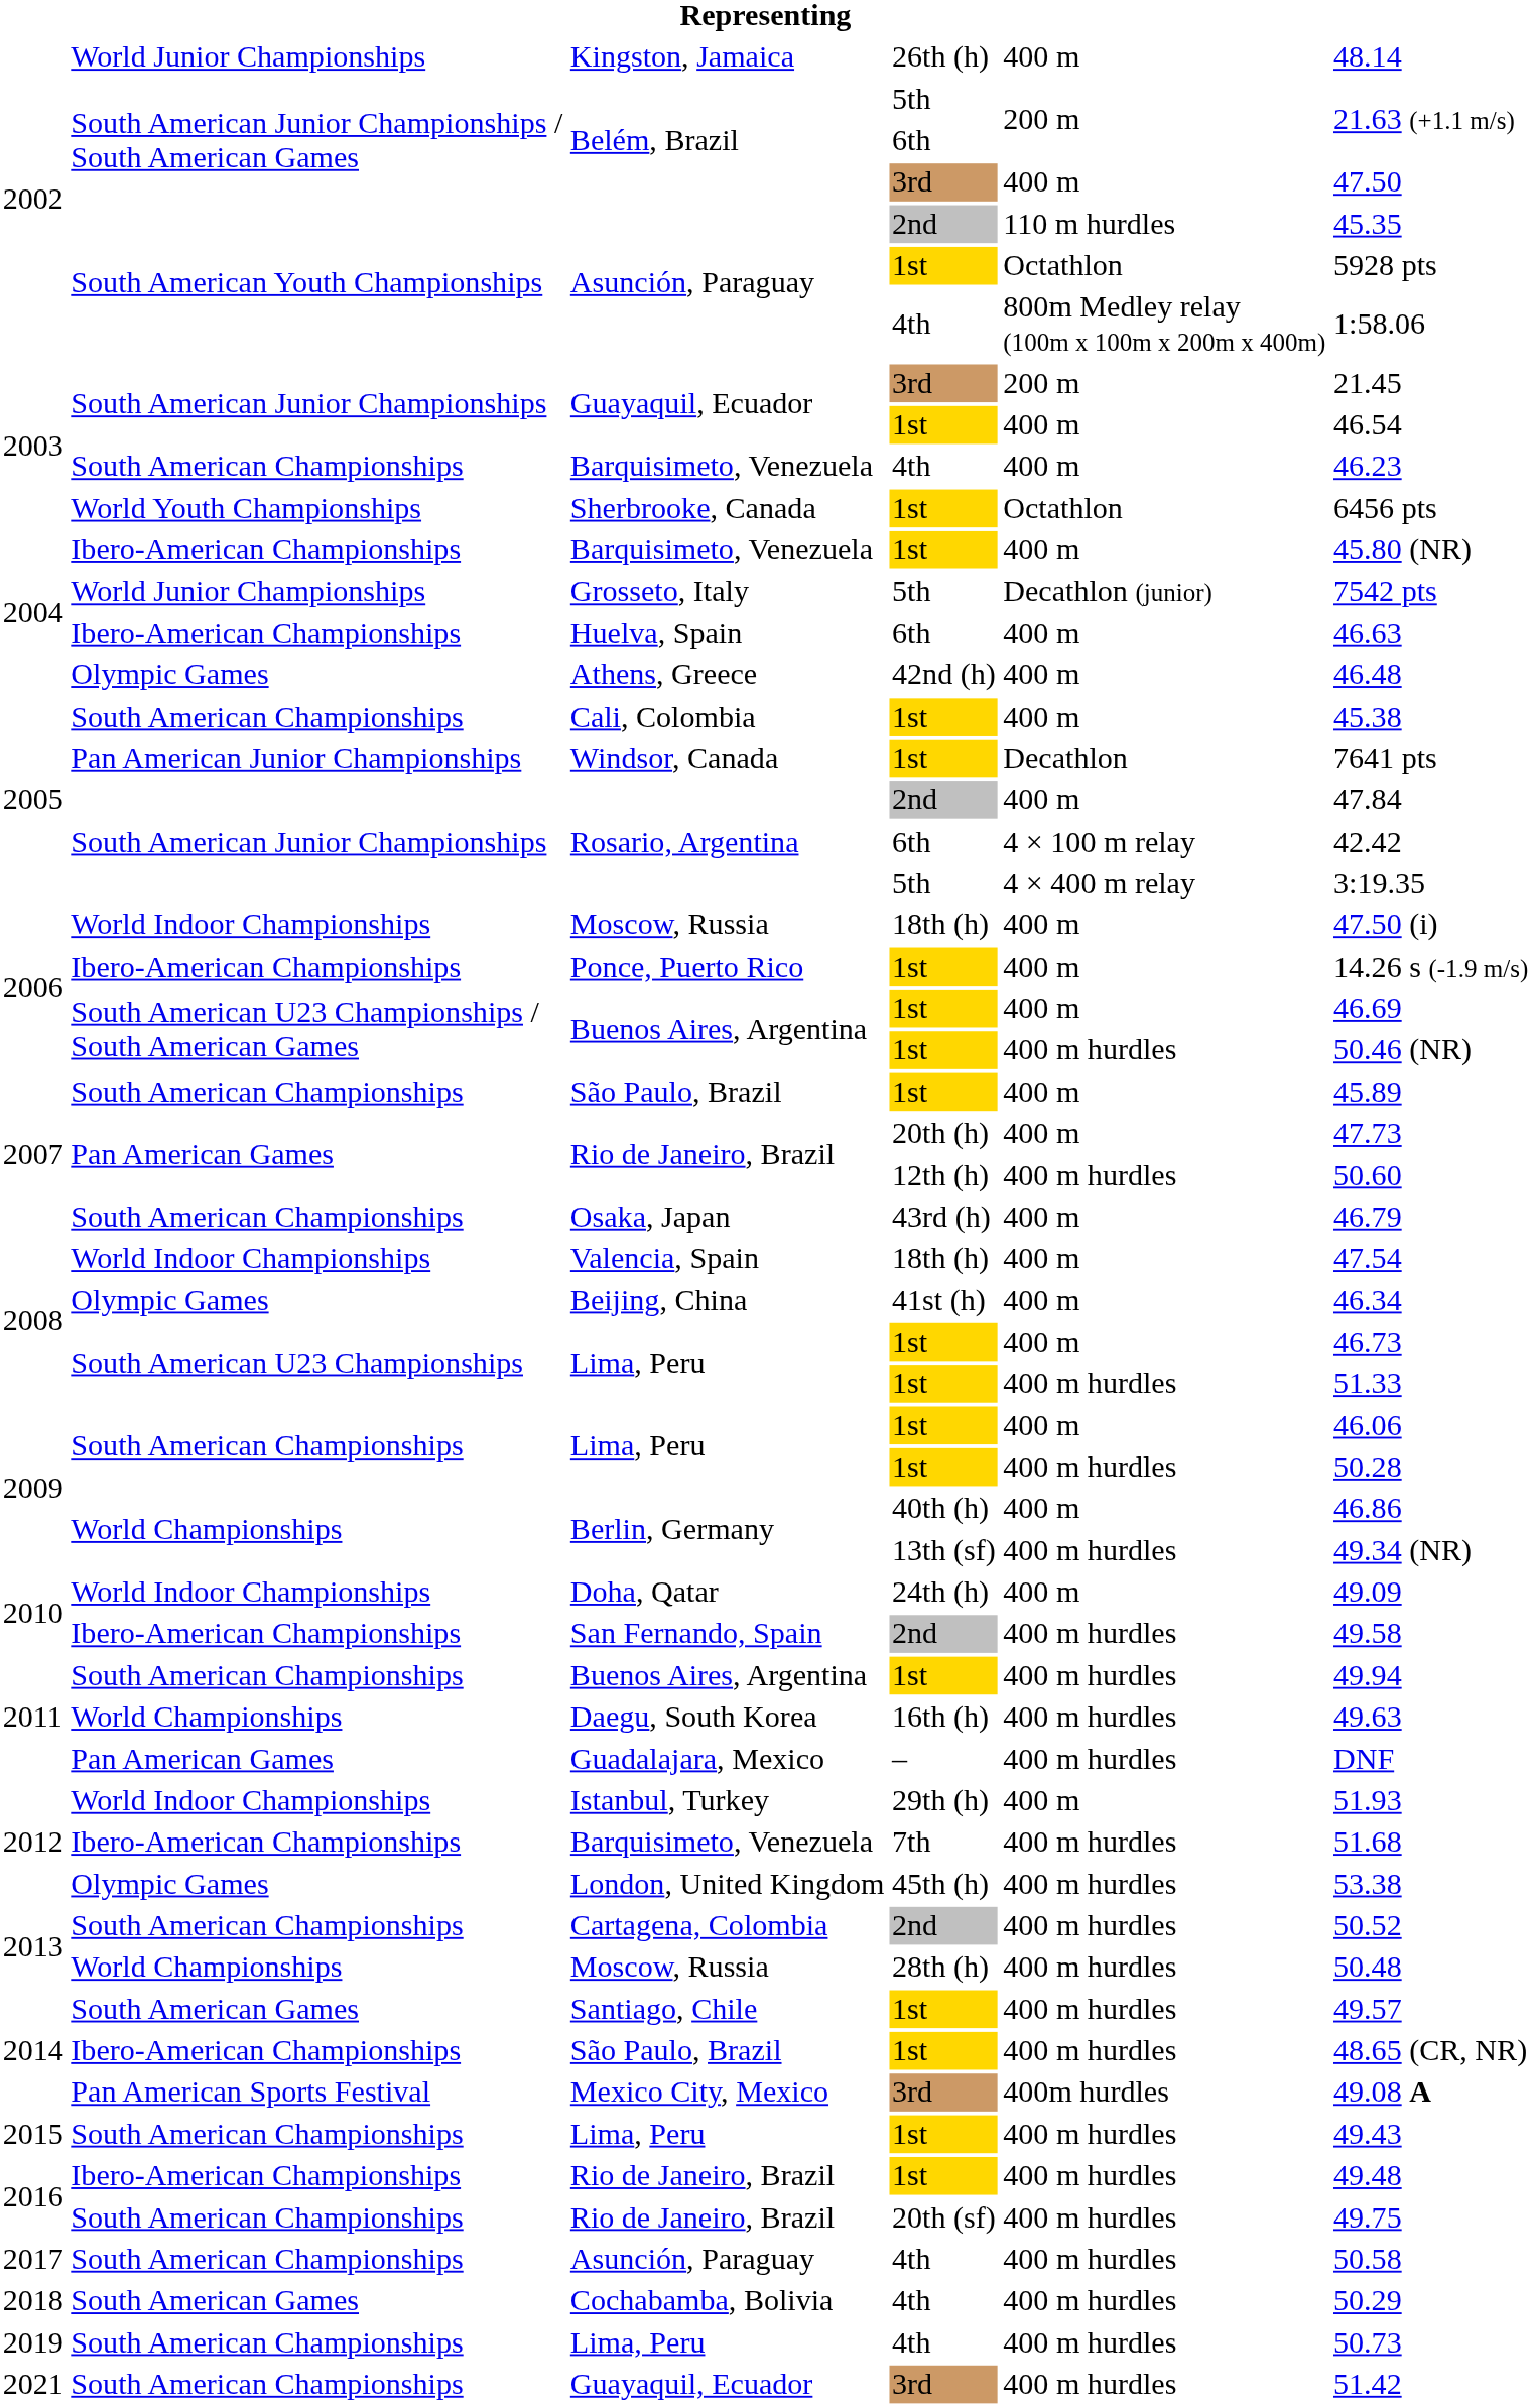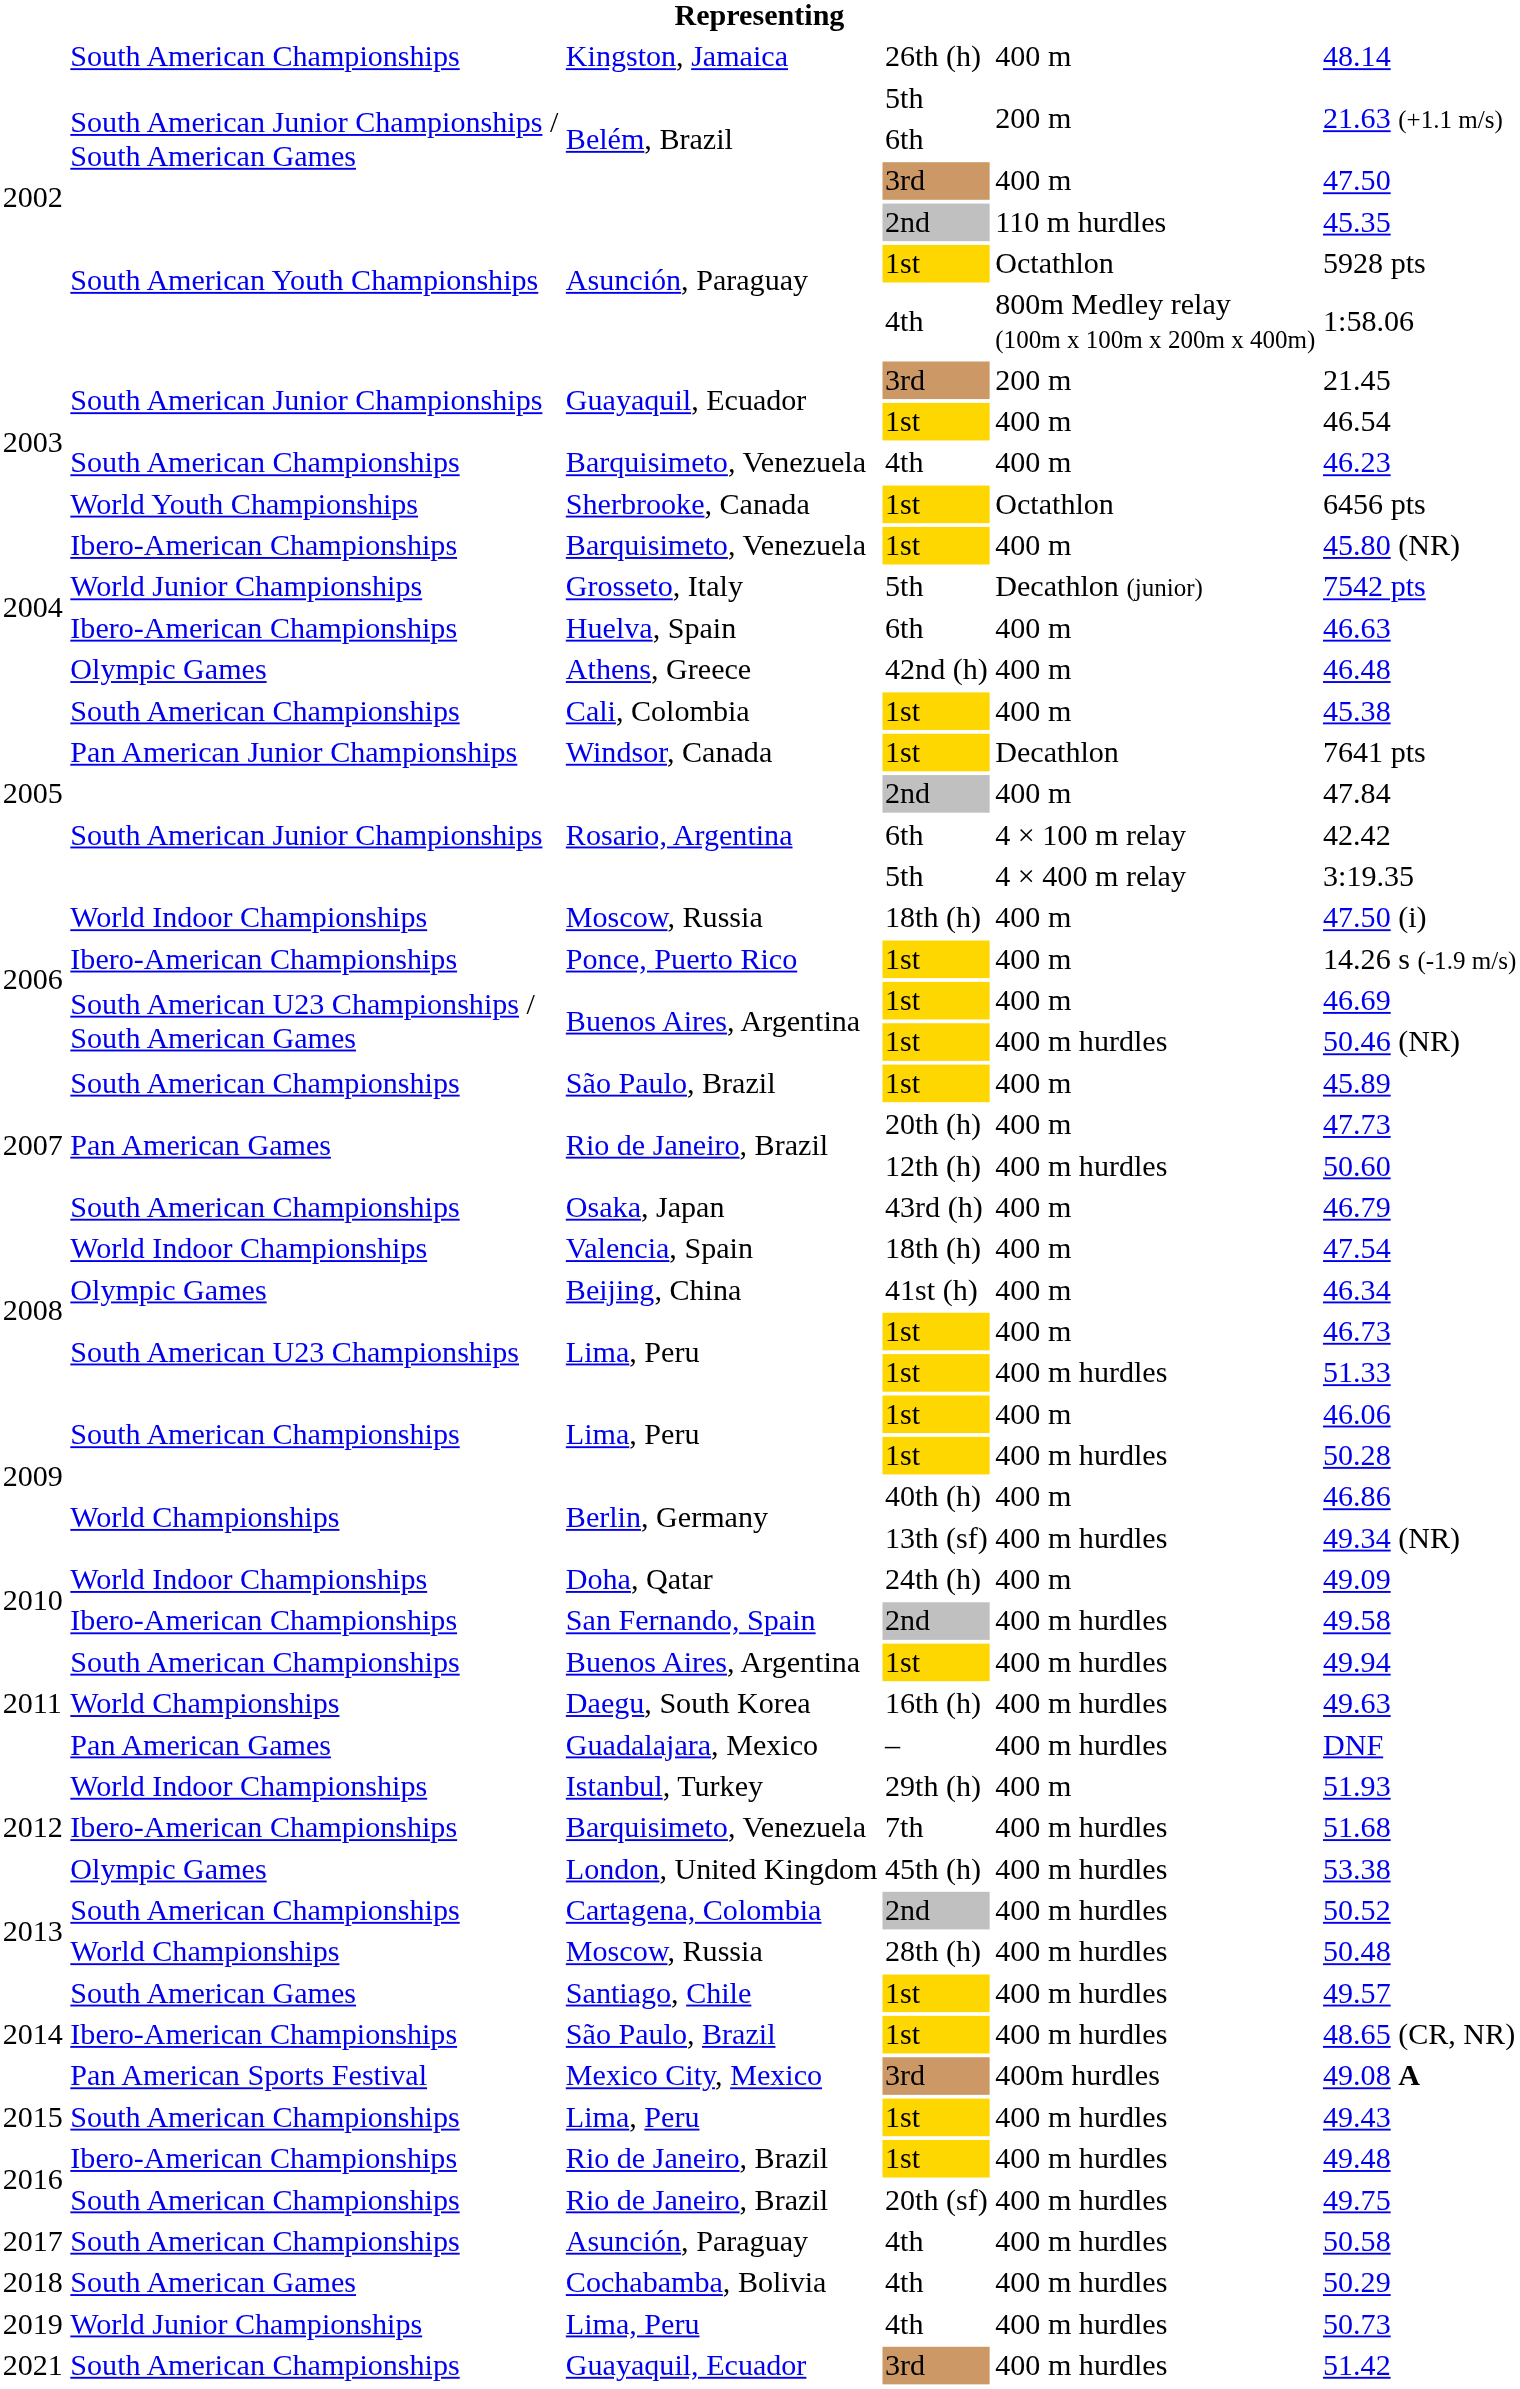Kingston, Jamaica | column 2: World Junior Championships -> South American Championships
Lima, Peru / 4th | column 2: South American Championships -> World Junior Championships
